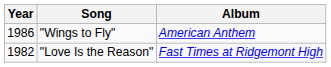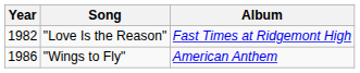rows swapped: "Love Is the Reason" <-> "Wings to Fly"
